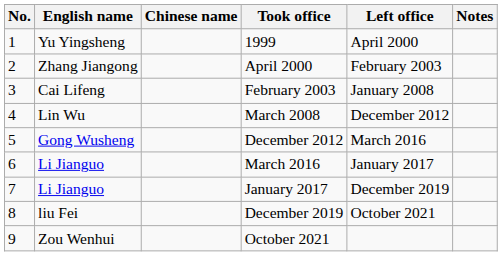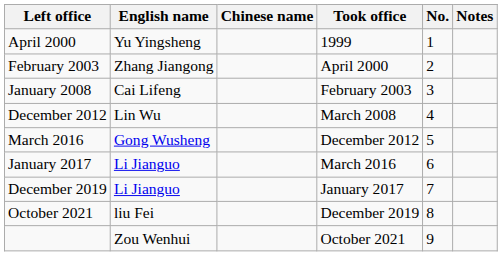columns swapped: No. <-> Left office
